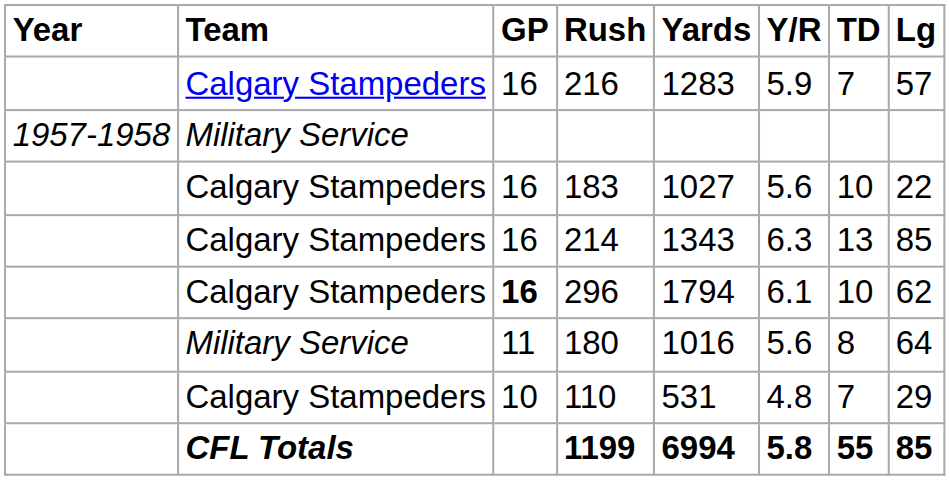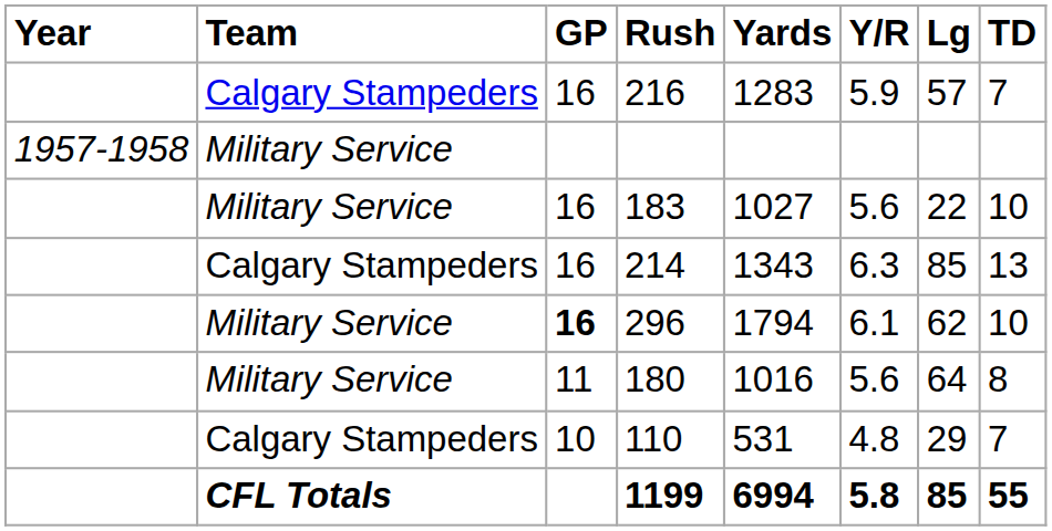columns swapped: Lg <-> TD
183 | Team: Calgary Stampeders -> Military Service
296 | Team: Calgary Stampeders -> Military Service
